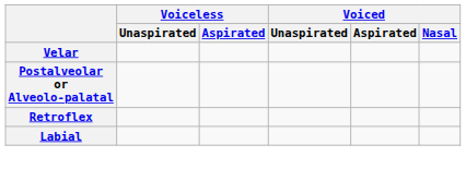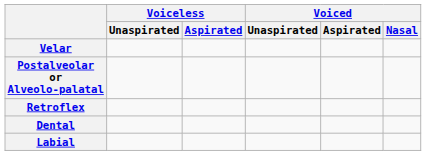+ row: Dental
